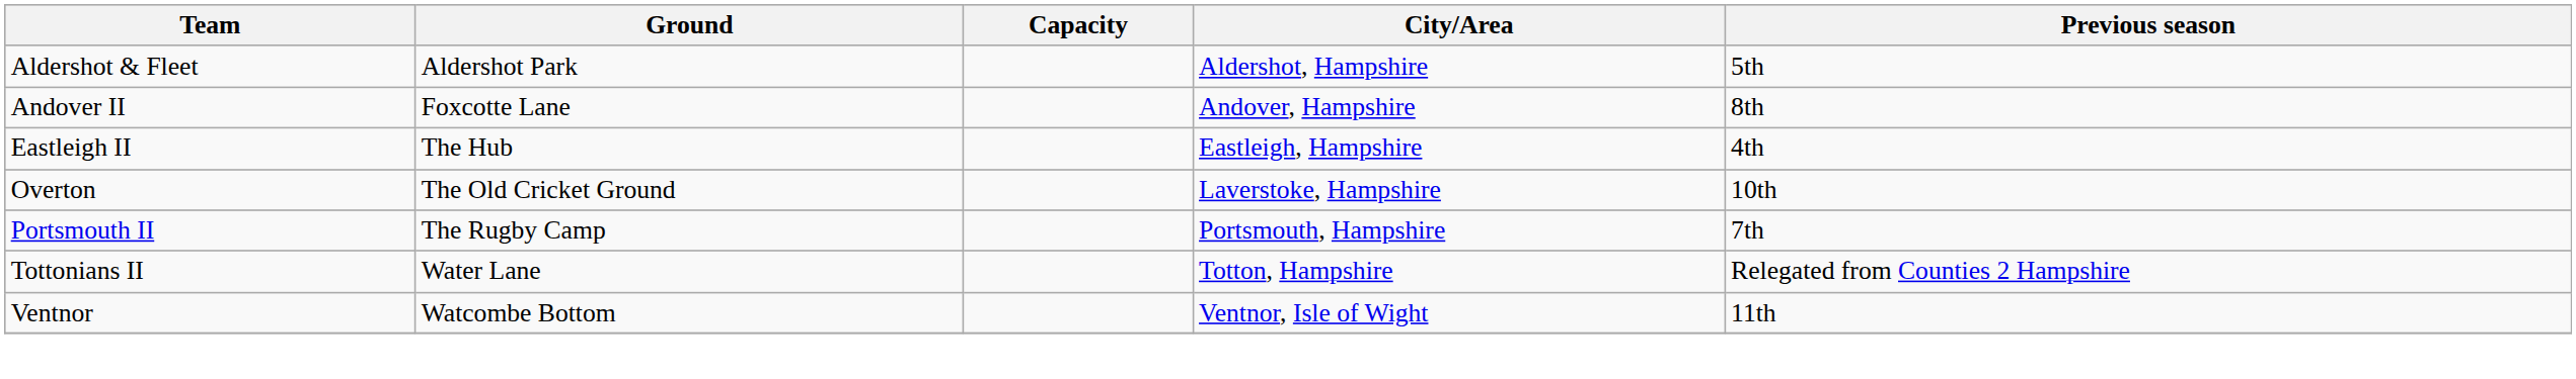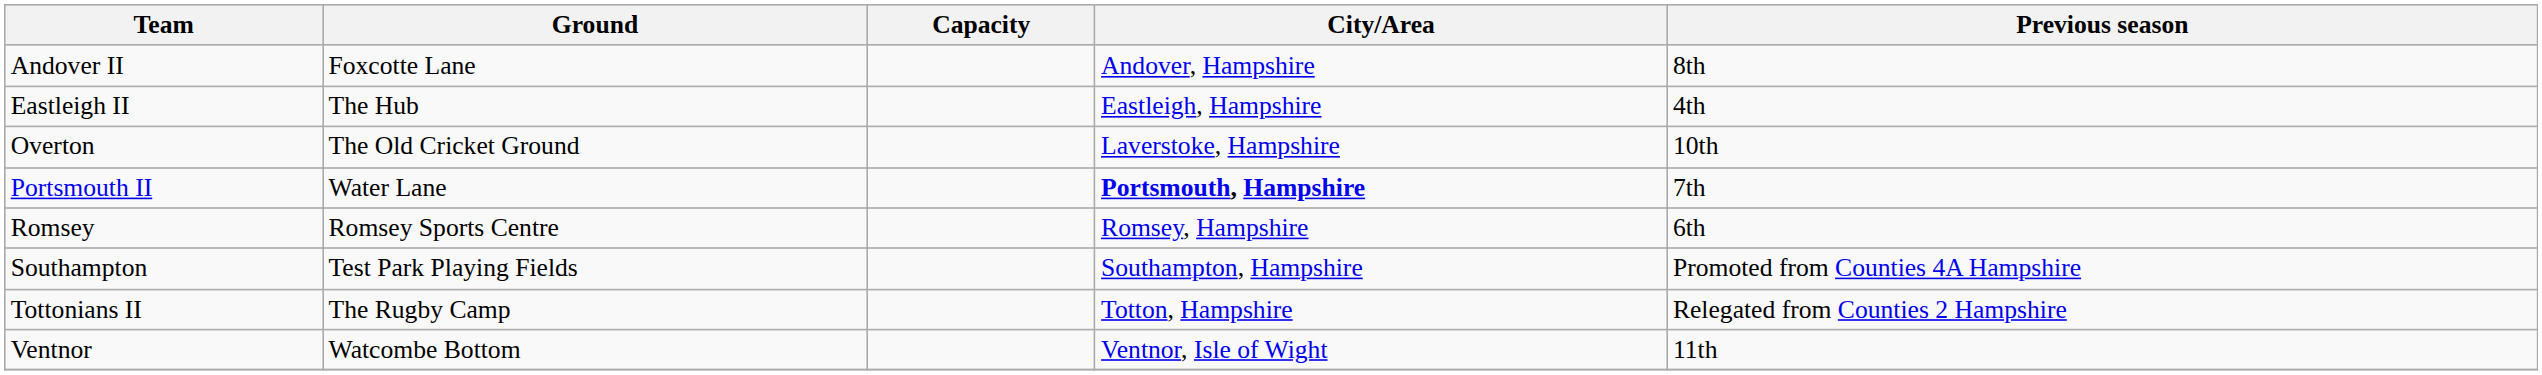- row: Aldershot & Fleet | Aldershot Park | Aldershot, Hampshire | 5th
Portsmouth II | Ground: The Rugby Camp -> Water Lane
Portsmouth II | City/Area: normal -> bold
+ row: Romsey | Romsey Sports Centre | Romsey, Hampshire | 6th
+ row: Southampton | Test Park Playing Fields | Southampton, Hampshire | Promoted from Counties 4A Hampshire
Tottonians II | Ground: Water Lane -> The Rugby Camp
